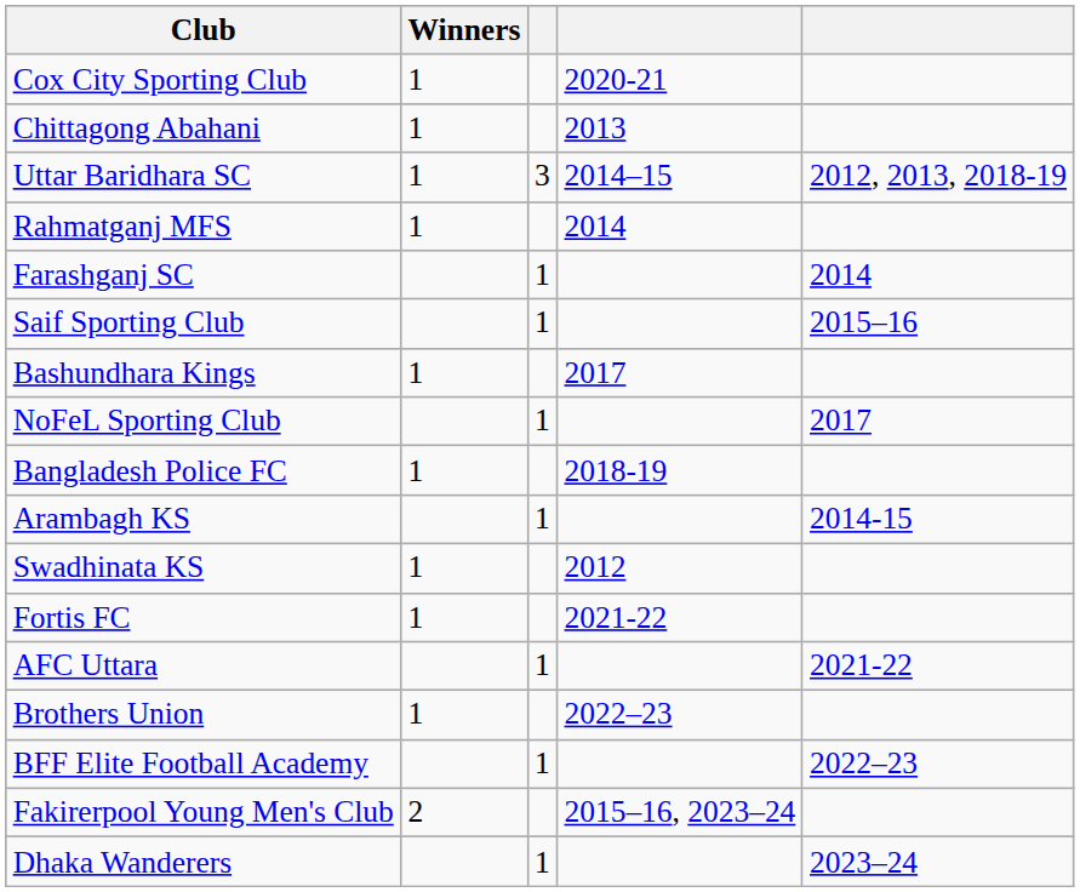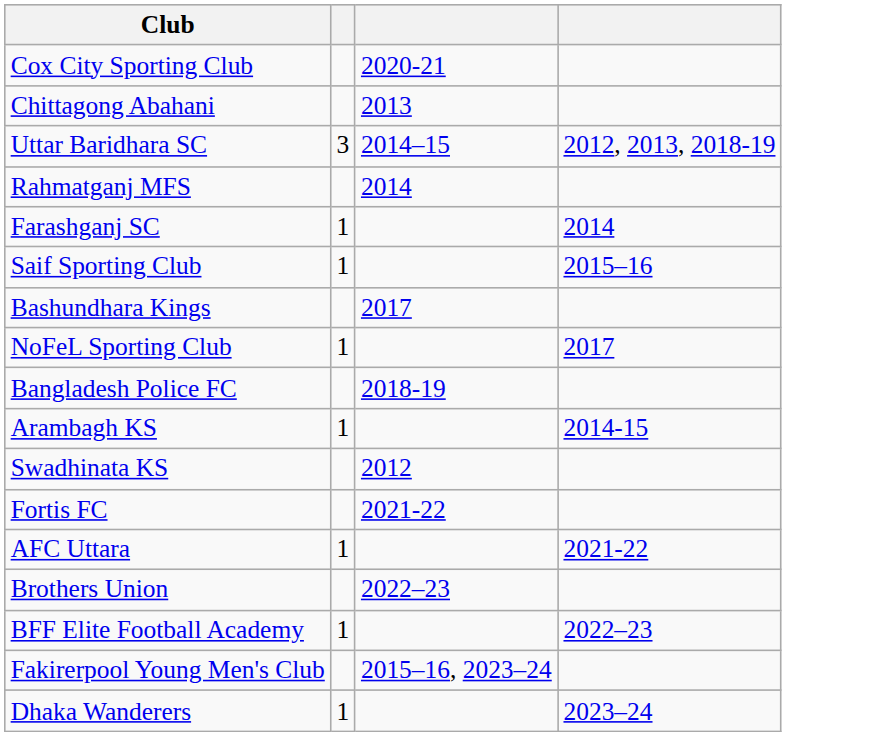- column: Winners | 1 | 1 | 1 | 1 | 1 | 1 | 1 | 1 | 1 | 2
